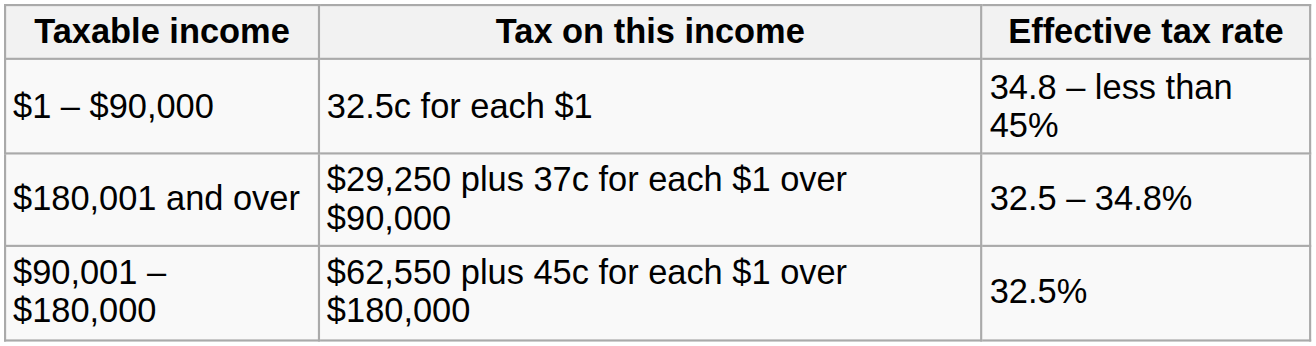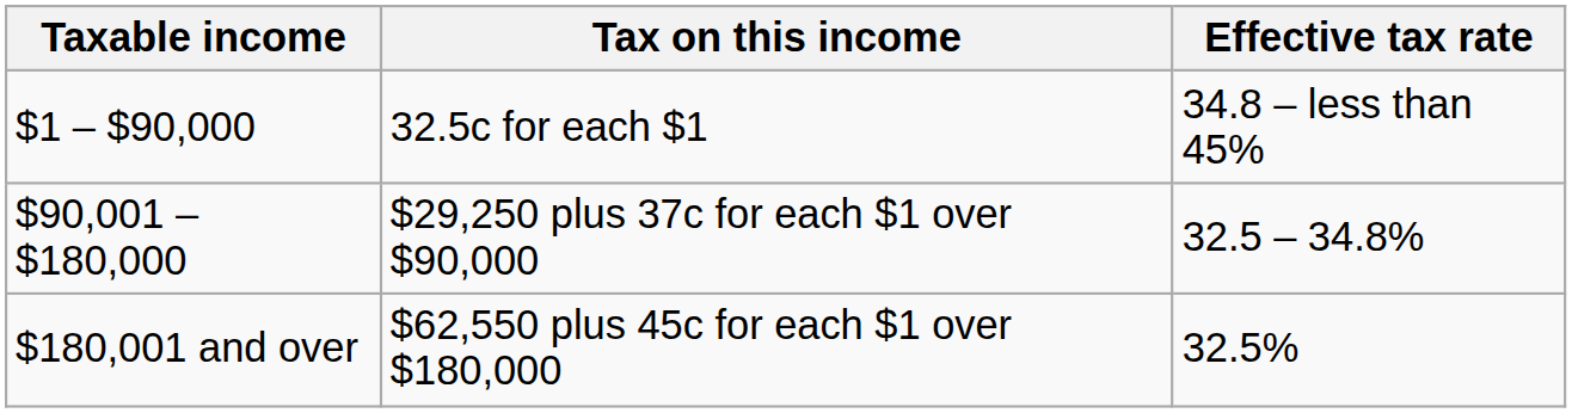$29,250 plus 37c for each $1 over $90,000 | Taxable income: $180,001 and over -> $90,001 – $180,000
$62,550 plus 45c for each $1 over $180,000 | Taxable income: $90,001 – $180,000 -> $180,001 and over
